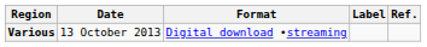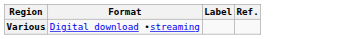- column: Date | 13 October 2013
